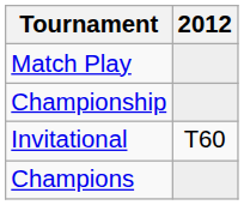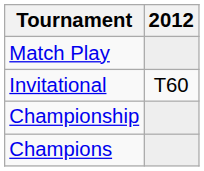rows swapped: Championship <-> Invitational
